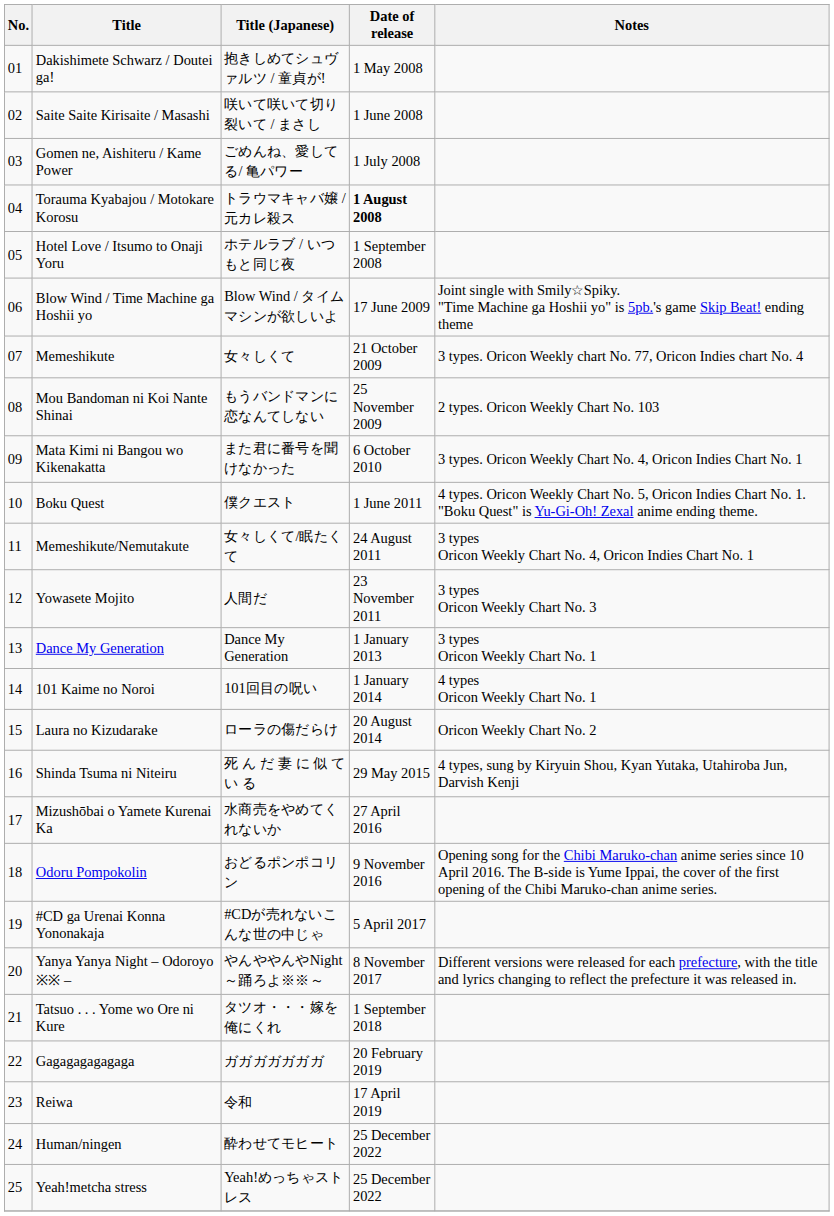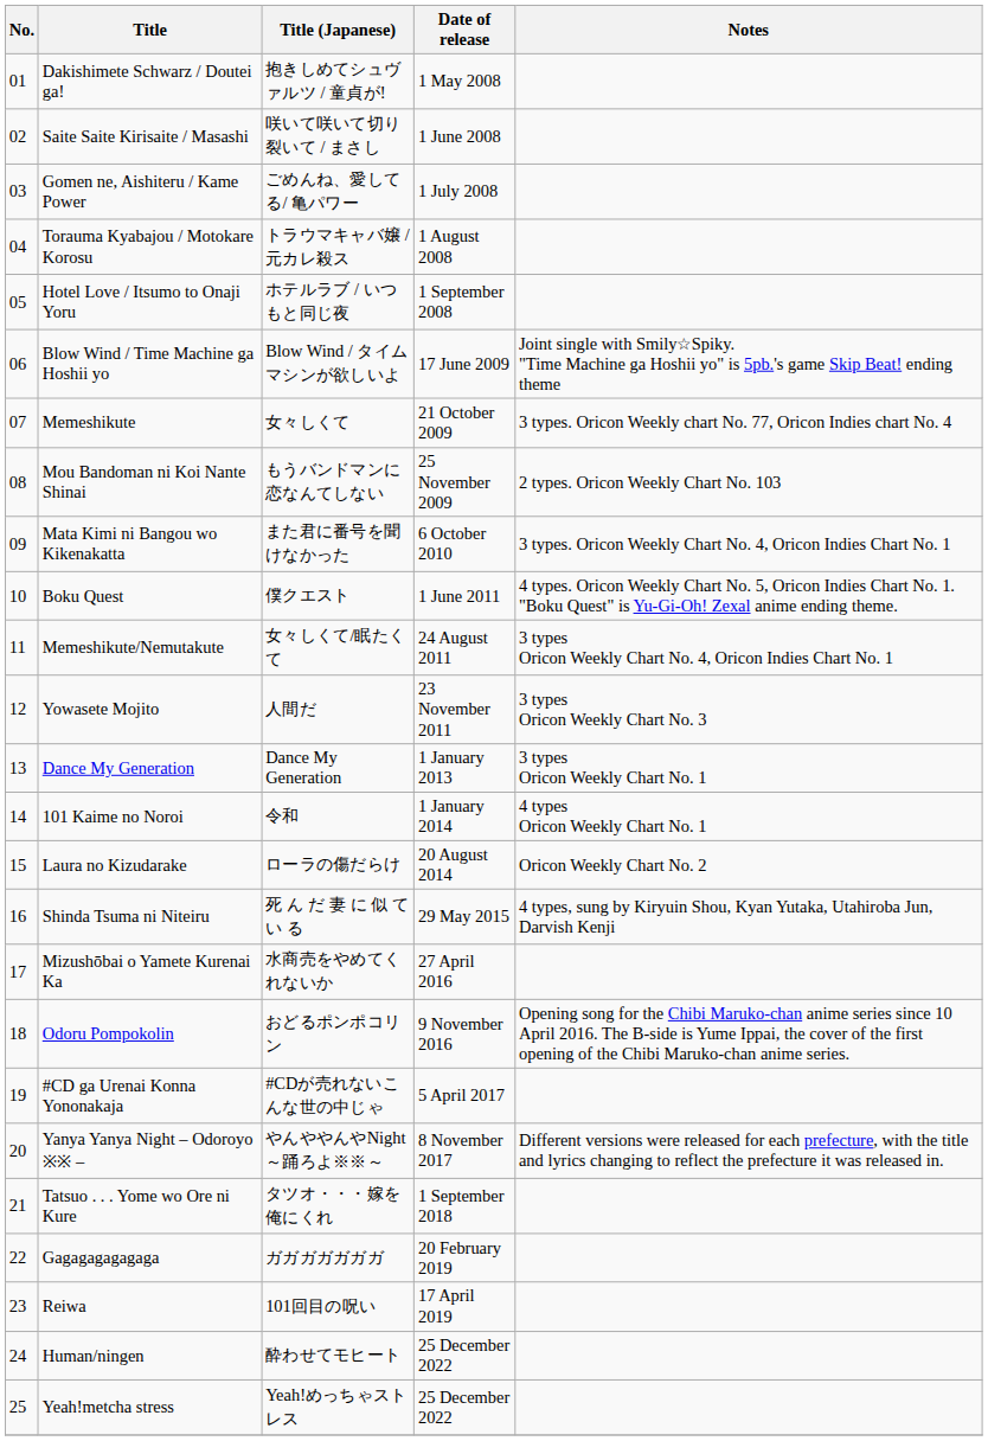Torauma Kyabajou / Motokare Korosu | Date of release: bold -> normal
101 Kaime no Noroi | Title (Japanese): 101回目の呪い -> 令和
Reiwa | Title (Japanese): 令和 -> 101回目の呪い
